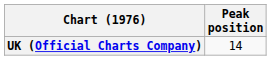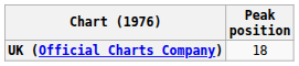UK (Official Charts Company) | Peak position: 14 -> 18
